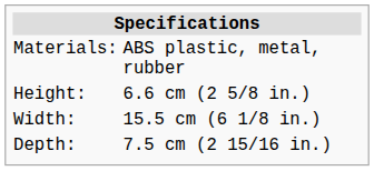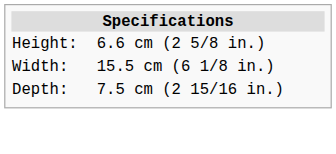- row: Materials: | ABS plastic, metal, rubber
